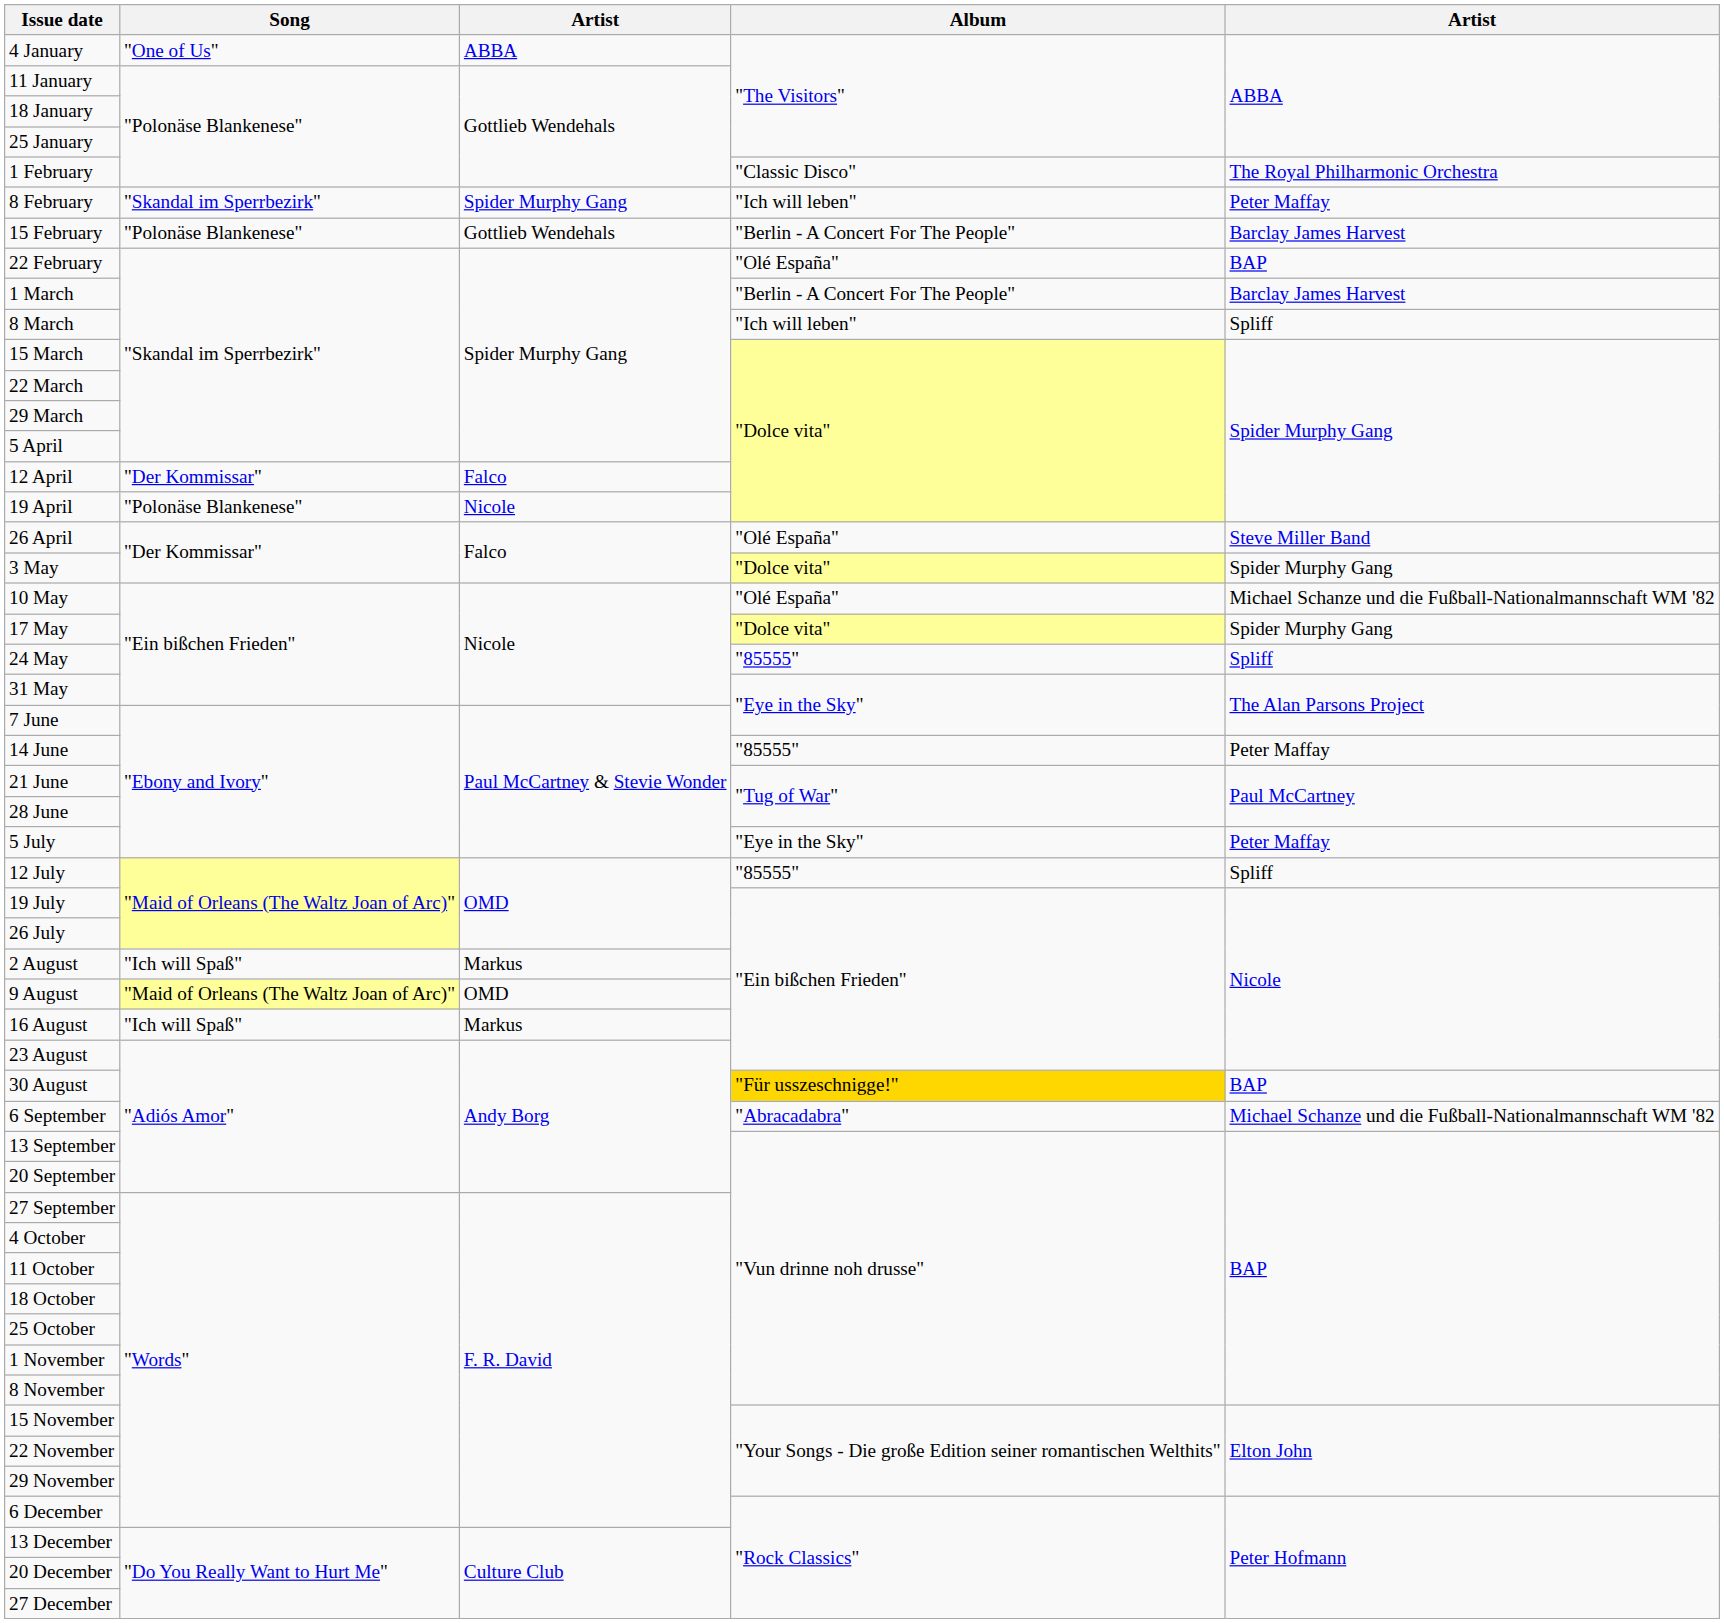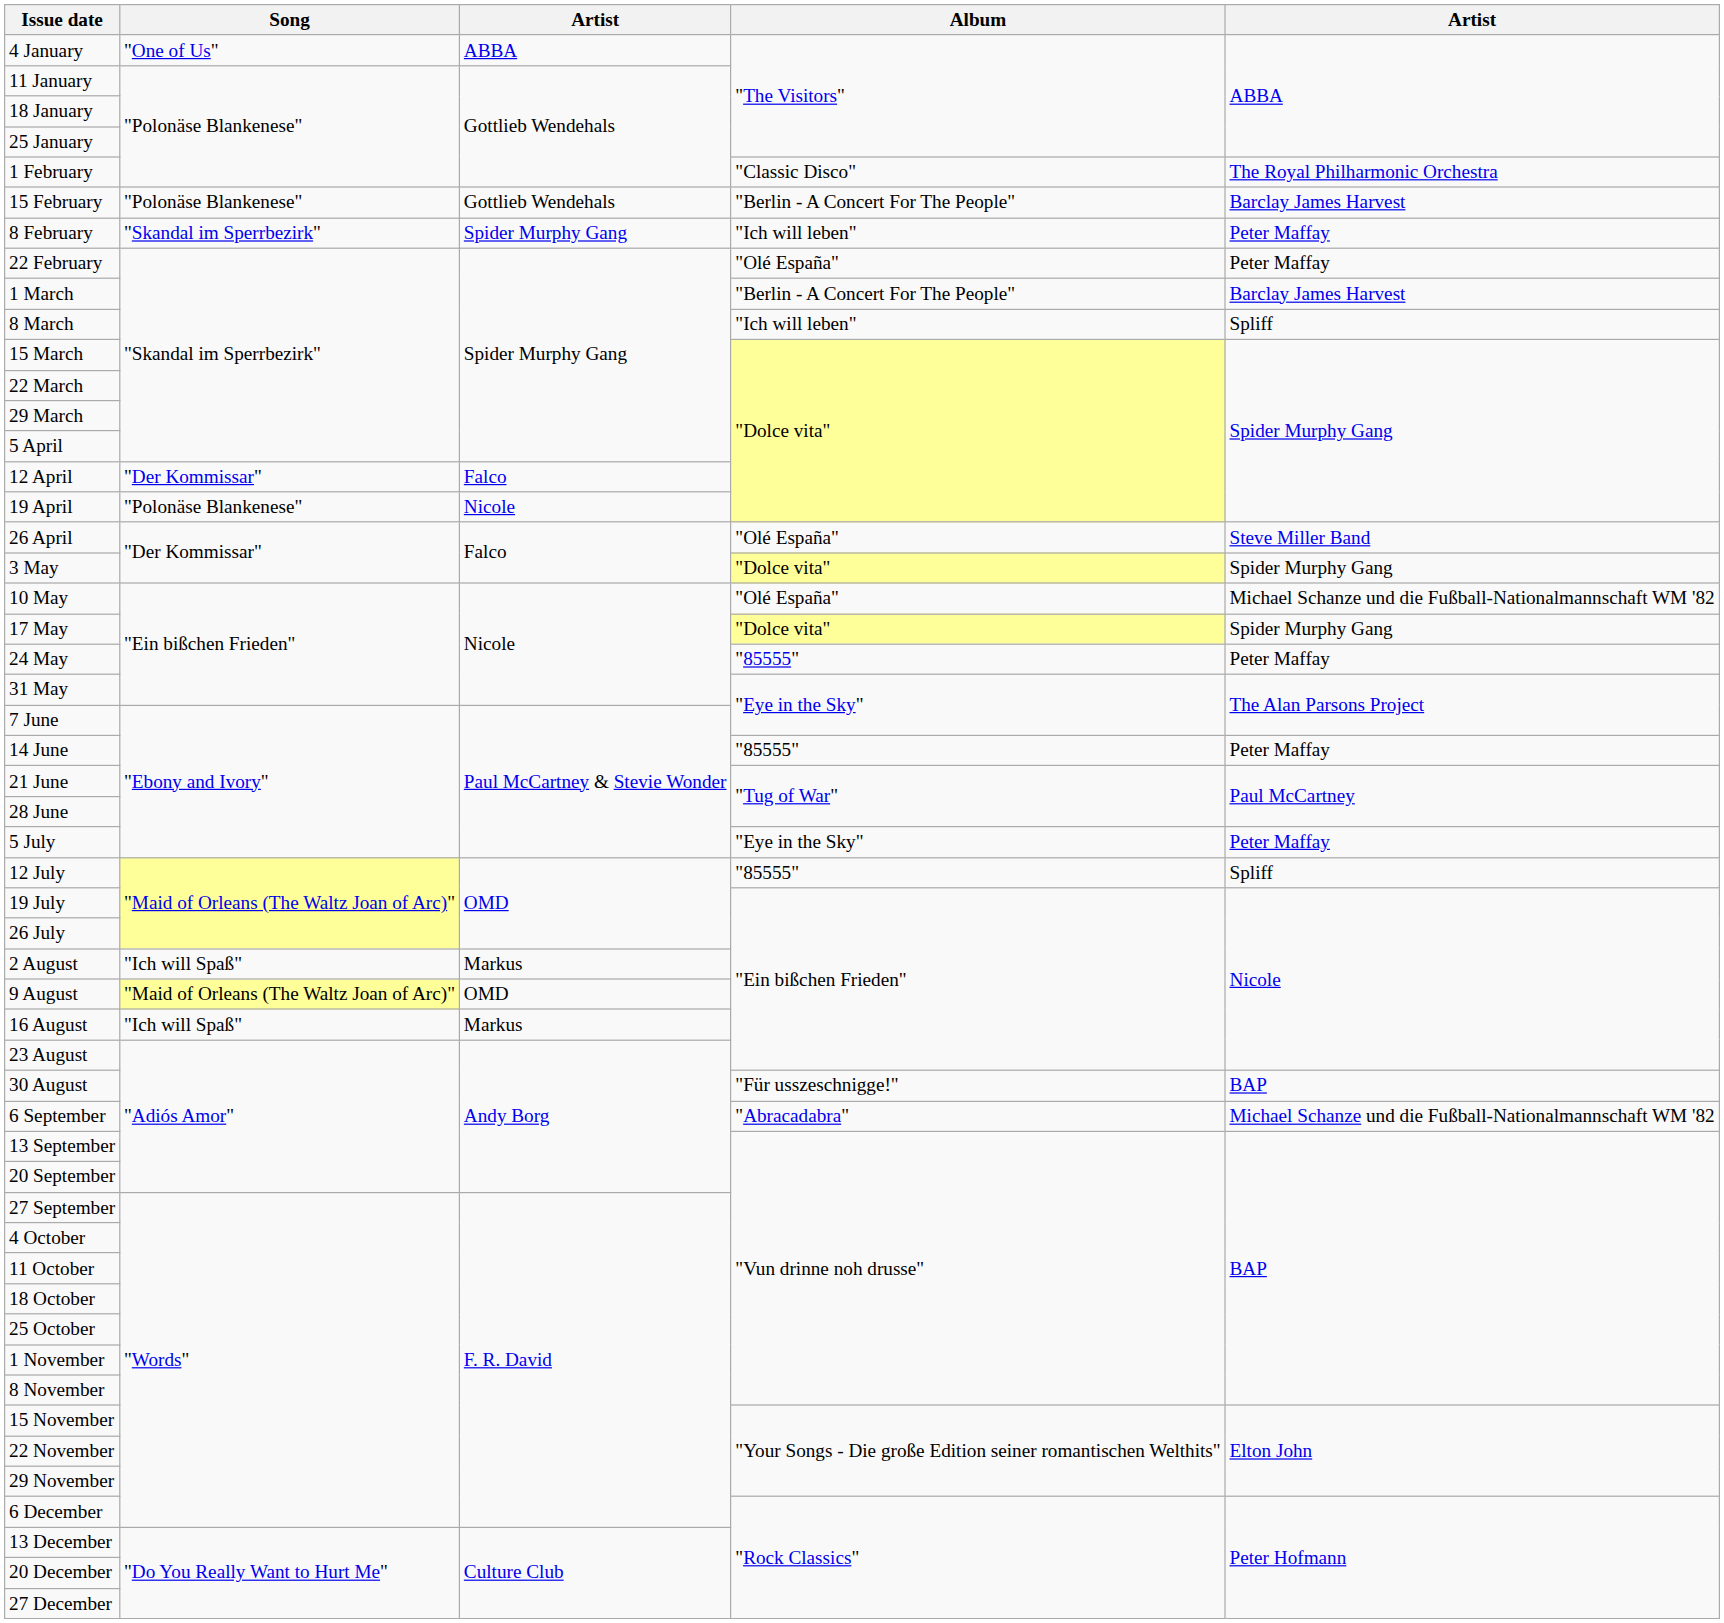rows swapped: 8 February <-> 15 February
22 February | column 5: BAP -> Peter Maffay
24 May | column 5: Spliff -> Peter Maffay
30 August | Album: gold background -> no background
